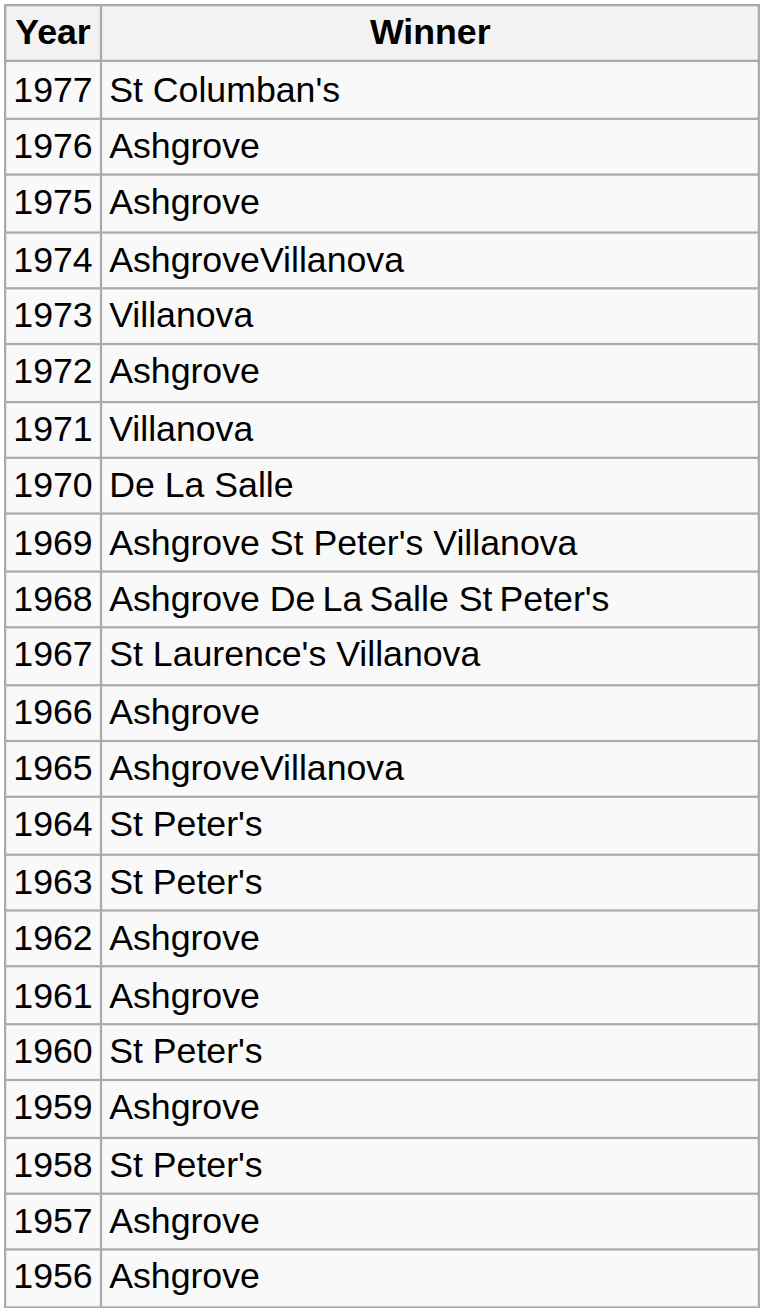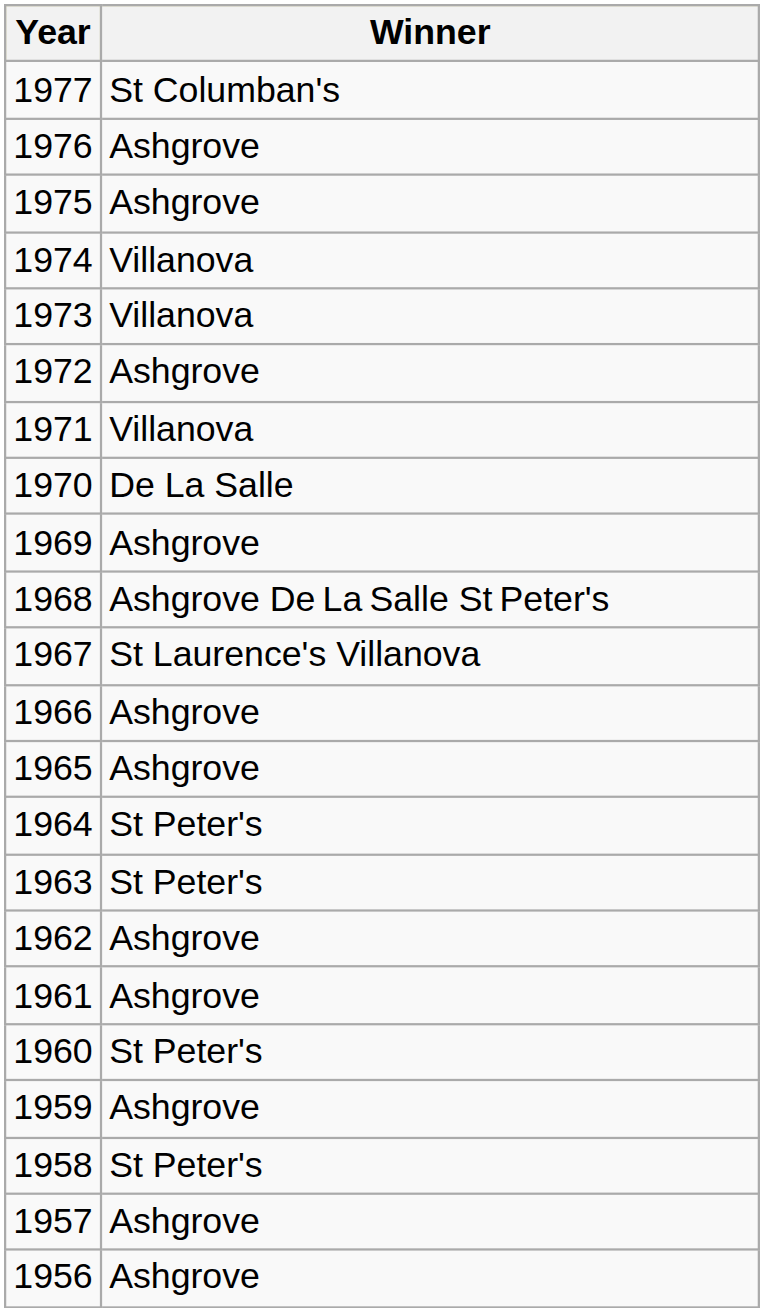1974 | Winner: AshgroveVillanova -> Villanova
1969 | Winner: Ashgrove St Peter's Villanova -> Ashgrove
1965 | Winner: AshgroveVillanova -> Ashgrove
